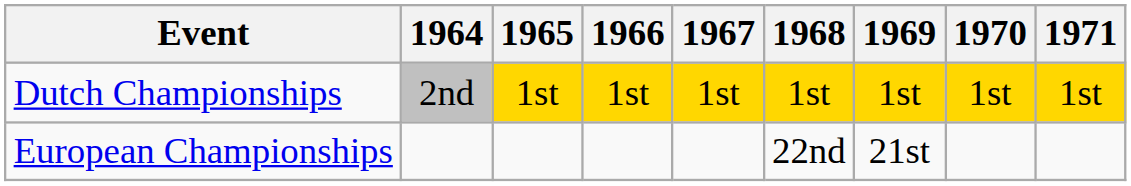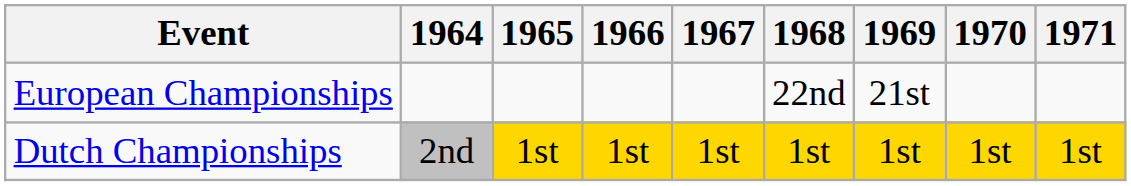rows swapped: European Championships <-> Dutch Championships
